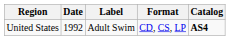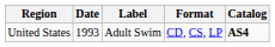United States | Date: 1992 -> 1993
